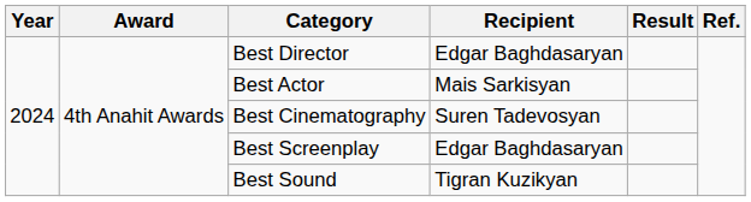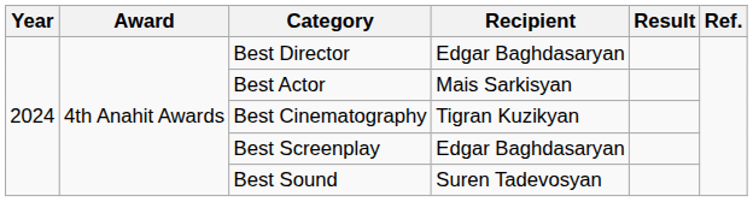Best Cinematography | Recipient: Suren Tadevosyan -> Tigran Kuzikyan
Best Sound | Recipient: Tigran Kuzikyan -> Suren Tadevosyan
